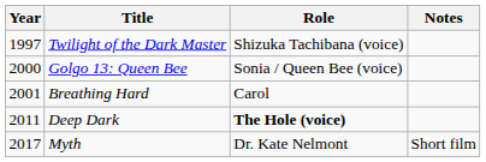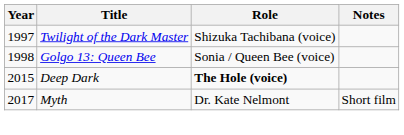Golgo 13: Queen Bee | Year: 2000 -> 1998
- row: 2001 | Breathing Hard | Carol
Deep Dark | Year: 2011 -> 2015
